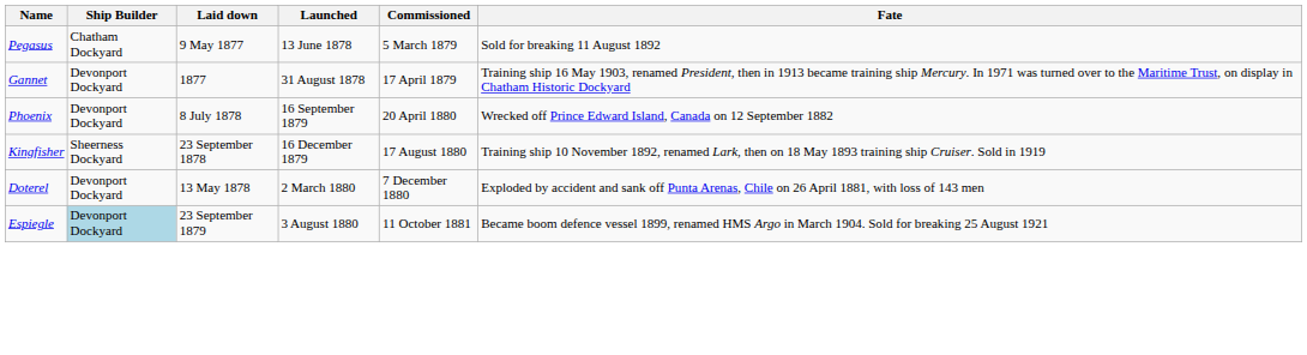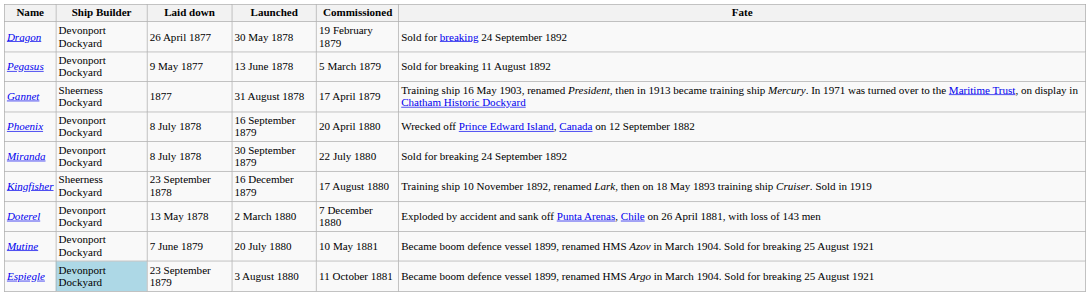+ row: Dragon | Devonport Dockyard | 26 April 1877 | 30 May 1878 | 19 February 1879 | Sold for breaking 24 September 1892
Pegasus | Ship Builder: Chatham Dockyard -> Devonport Dockyard
Gannet | Ship Builder: Devonport Dockyard -> Sheerness Dockyard
+ row: Miranda | Devonport Dockyard | 8 July 1878 | 30 September 1879 | 22 July 1880 | Sold for breaking 24 September 1892
+ row: Mutine | Devonport Dockyard | 7 June 1879 | 20 July 1880 | 10 May 1881 | Became boom defence vessel 1899, renamed HMS Azov in March 1904. Sold for breaking 25 August 1921
